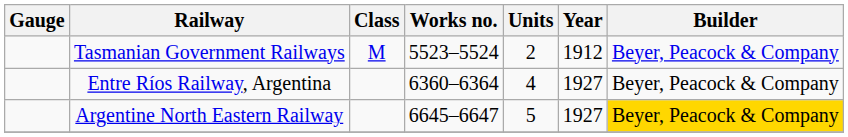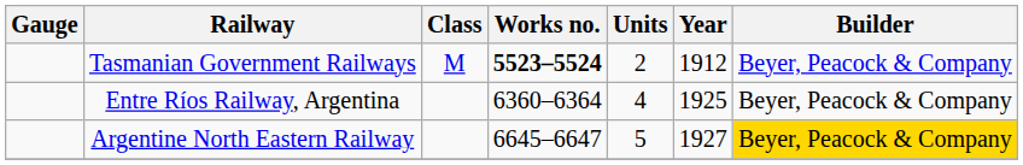Tasmanian Government Railways | Works no.: normal -> bold
Entre Ríos Railway, Argentina | Year: 1927 -> 1925
